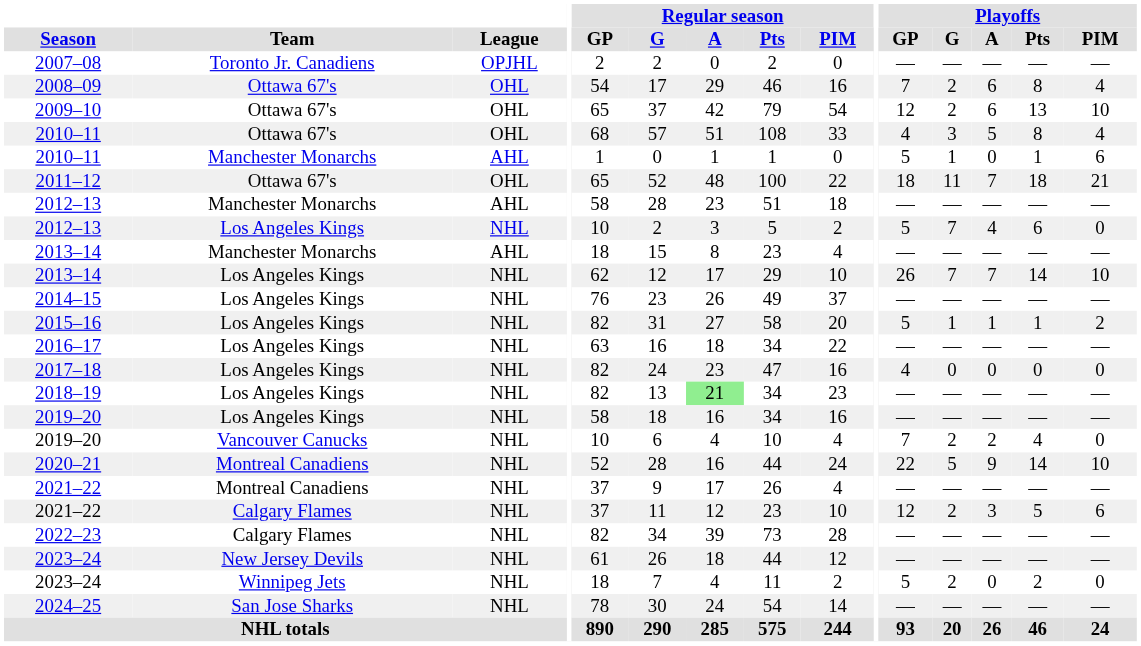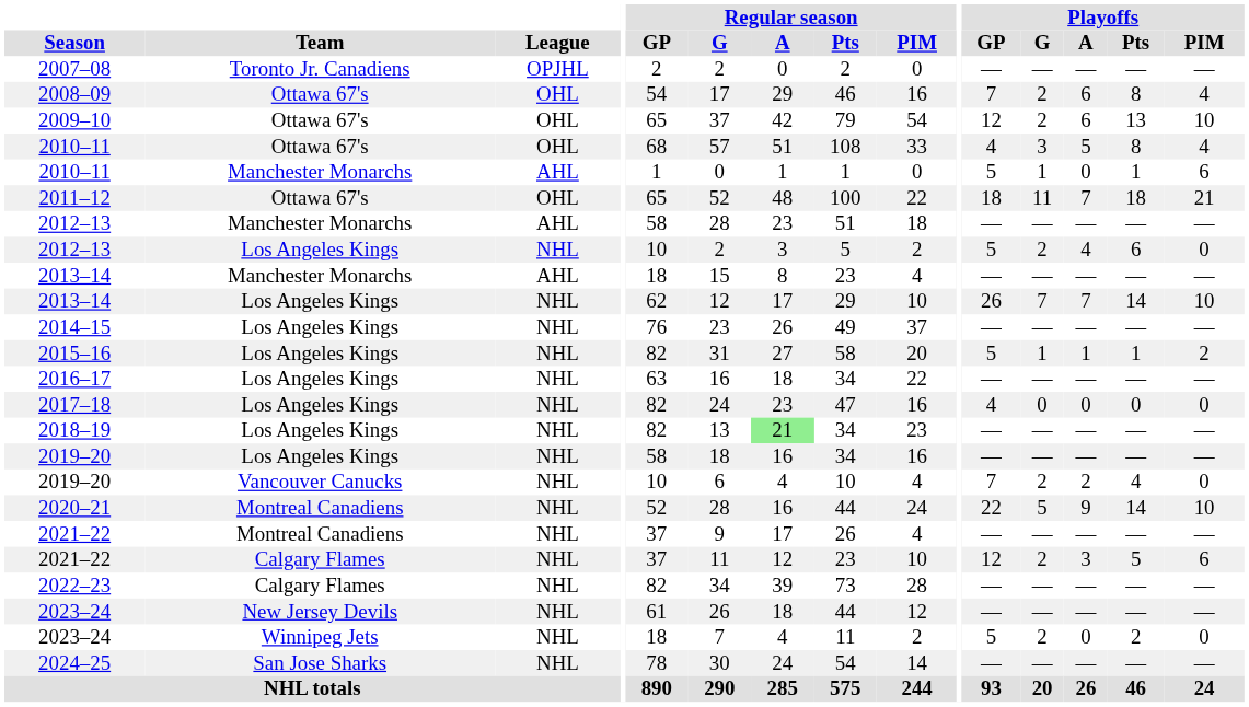2012–13 / Los Angeles Kings | Playoffs / G: 7 -> 2
